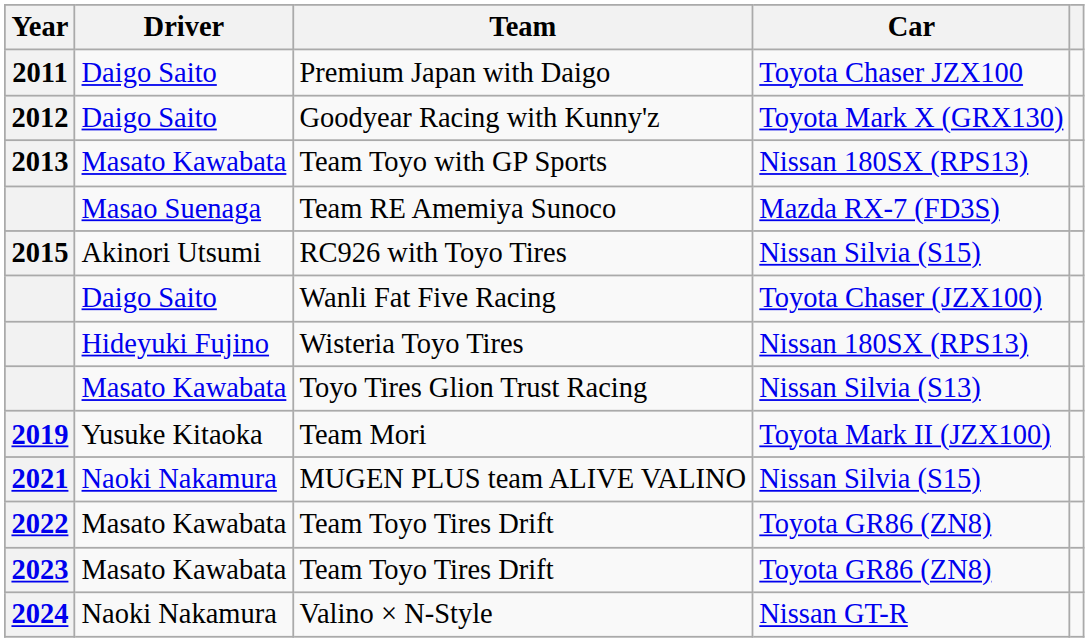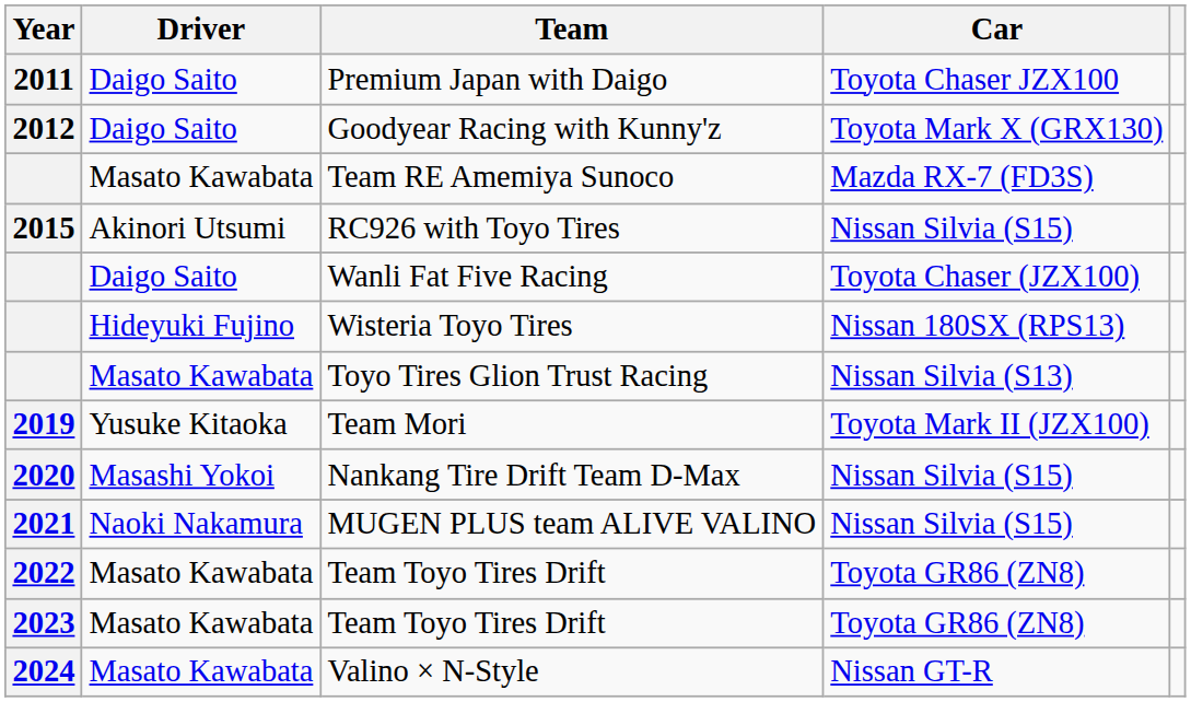- row: 2013 | Masato Kawabata | Team Toyo with GP Sports | Nissan 180SX (RPS13)
Team RE Amemiya Sunoco | Driver: Masao Suenaga -> Masato Kawabata
+ row: 2020 | Masashi Yokoi | Nankang Tire Drift Team D-Max | Nissan Silvia (S15)
Valino × N-Style | Driver: Naoki Nakamura -> Masato Kawabata
